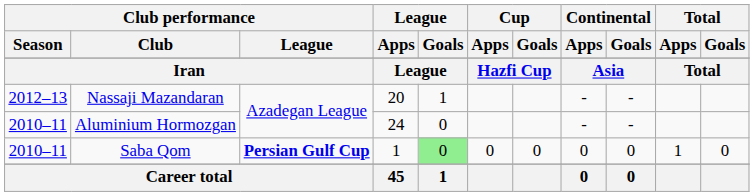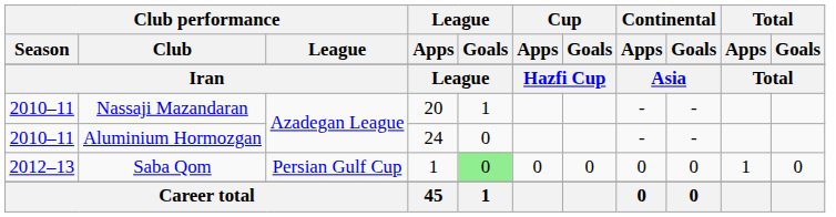Nassaji Mazandaran | Club performance / Season: 2012–13 -> 2010–11
Saba Qom | Club performance / Season: 2010–11 -> 2012–13
Saba Qom | Club performance / League: bold -> normal
